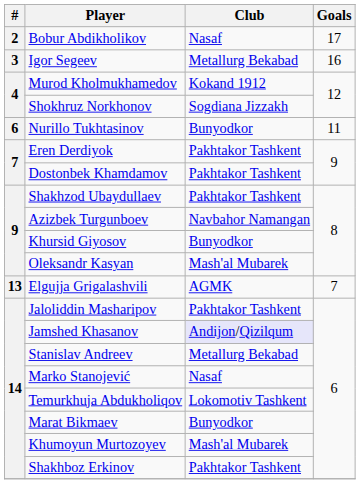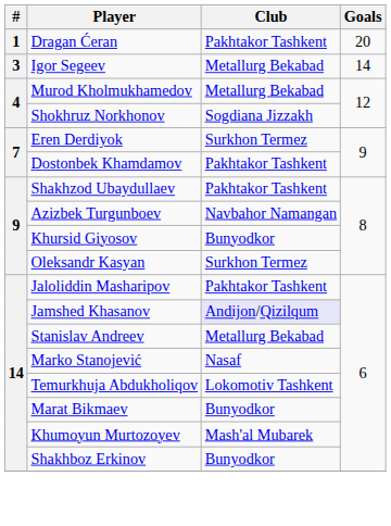+ row: 1 | Dragan Ćeran | Pakhtakor Tashkent | 20
- row: 2 | Bobur Abdikholikov | Nasaf | 17
Igor Segeev | Goals: 16 -> 14
Murod Kholmukhamedov | Club: Kokand 1912 -> Metallurg Bekabad
- row: 6 | Nurillo Tukhtasinov | Bunyodkor | 11
Eren Derdiyok | Club: Pakhtakor Tashkent -> Surkhon Termez
Oleksandr Kasyan | Club: Mash'al Mubarek -> Surkhon Termez
- row: 13 | Elgujja Grigalashvili | AGMK | 7
Shakhboz Erkinov | Club: Pakhtakor Tashkent -> Bunyodkor
